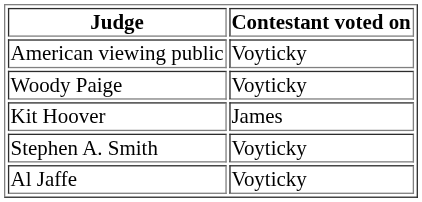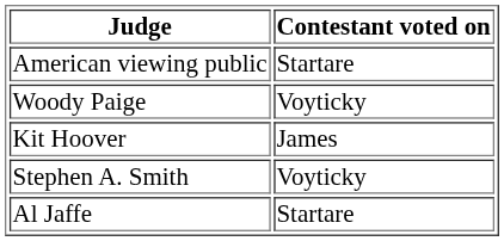American viewing public | Contestant voted on: Voyticky -> Startare
Al Jaffe | Contestant voted on: Voyticky -> Startare
